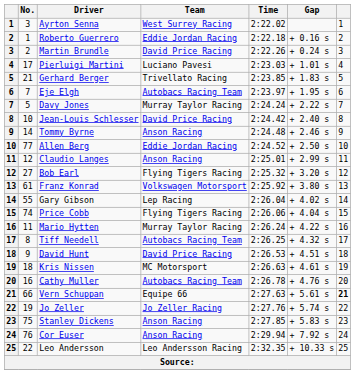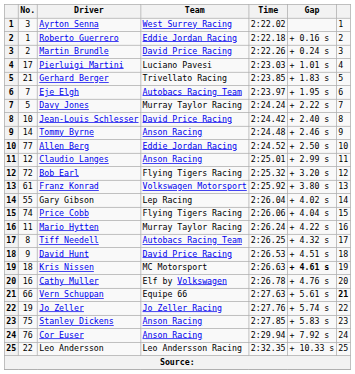Bob Earl | No.: 27 -> 72
Kris Nissen | Gap: normal -> bold
Cathy Muller | Team: Autobacs Racing Team -> Elf by Volkswagen
